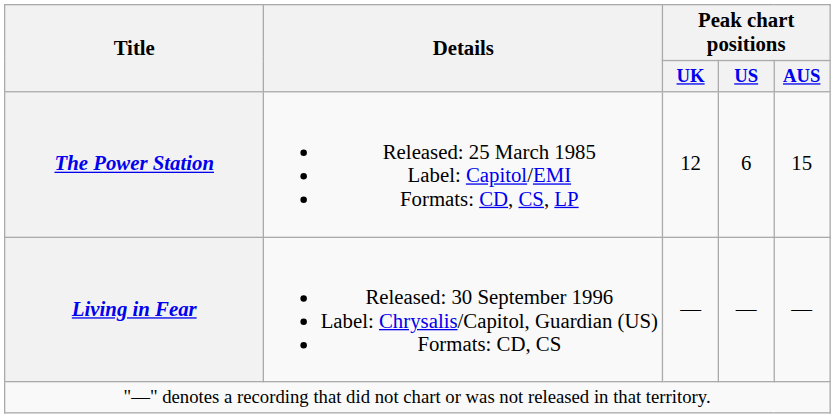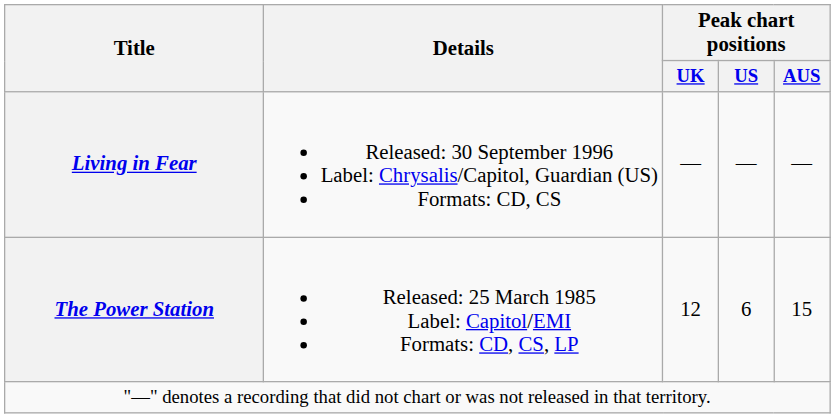rows swapped: The Power Station <-> Living in Fear
